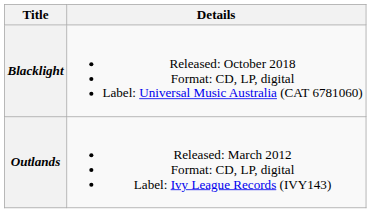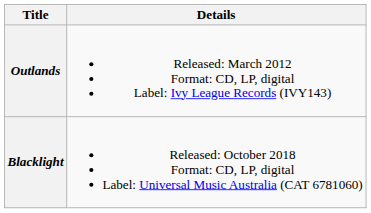rows swapped: Outlands <-> Blacklight
